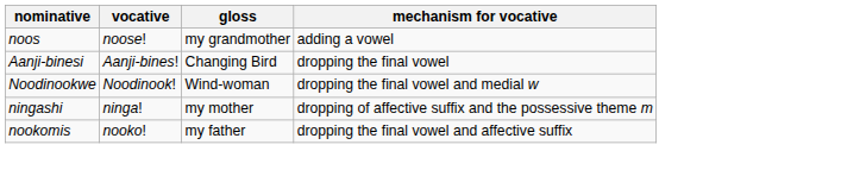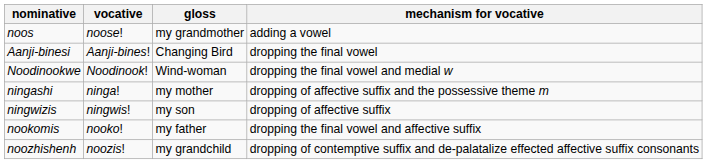+ row: ningwizis | ningwis! | my son | dropping of affective suffix
+ row: noozhishenh | noozis! | my grandchild | dropping of contemptive suffix and de-palatalize effected affective suffix consonants
